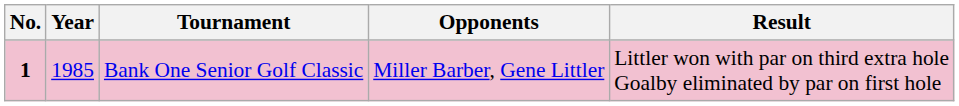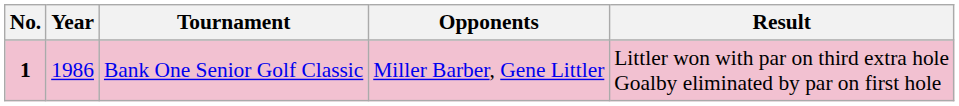Bank One Senior Golf Classic | Year: 1985 -> 1986
